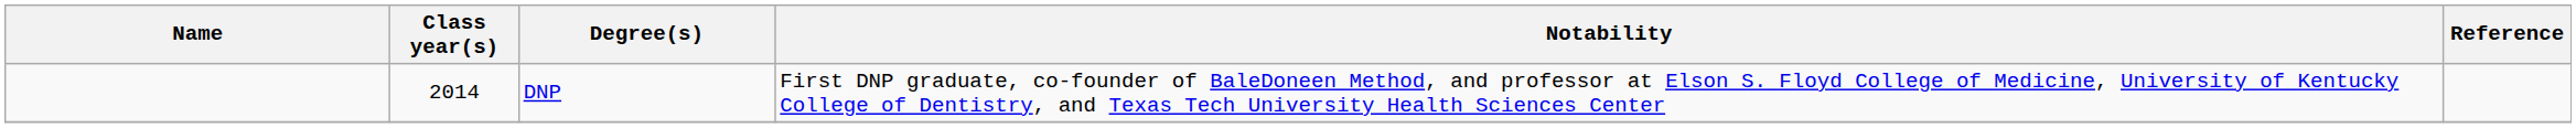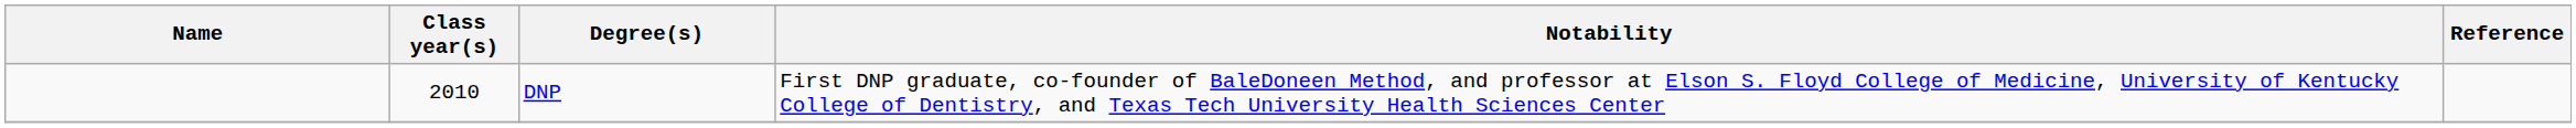DNP | Class year(s): 2014 -> 2010
